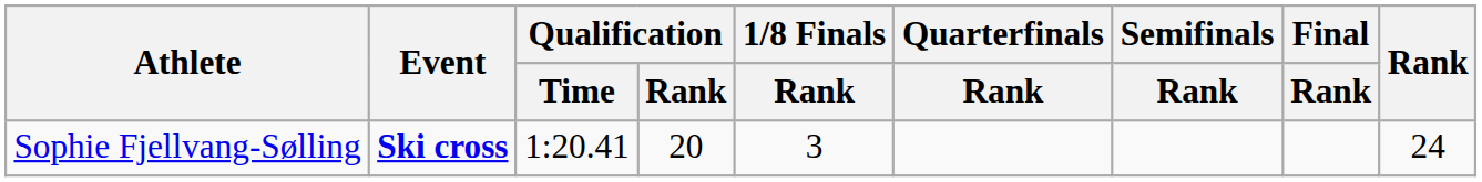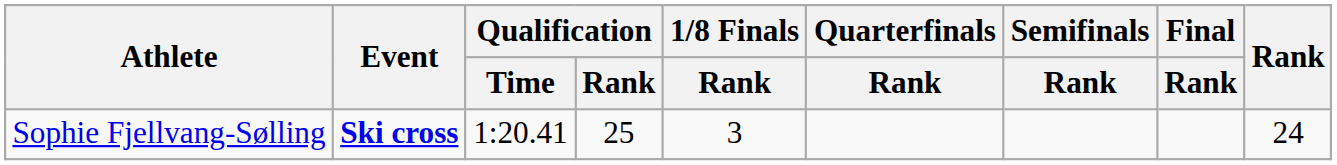Sophie Fjellvang-Sølling | Qualification / Rank: 20 -> 25
